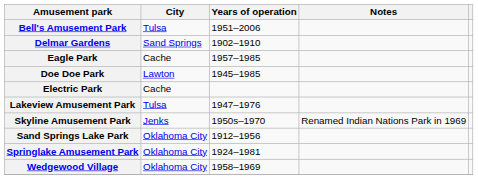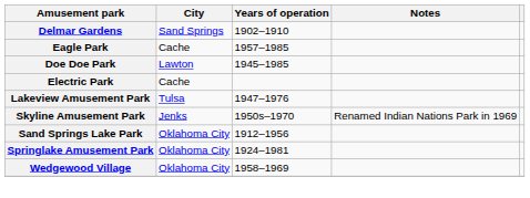- row: Bell's Amusement Park | Tulsa | 1951–2006
